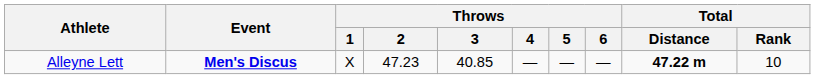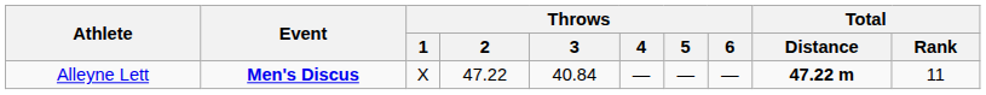Alleyne Lett | Throws / 2: 47.23 -> 47.22
Alleyne Lett | Throws / 3: 40.85 -> 40.84
Alleyne Lett | Total / Rank: 10 -> 11
